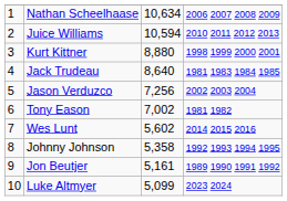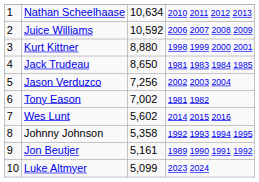Nathan Scheelhaase | column 4: 2006 2007 2008 2009 -> 2010 2011 2012 2013
Juice Williams | column 3: 10,594 -> 10,592
Juice Williams | column 4: 2010 2011 2012 2013 -> 2006 2007 2008 2009
Jack Trudeau | column 3: 8,640 -> 8,650
